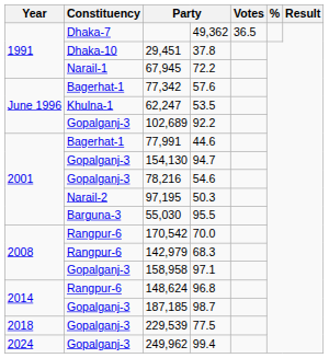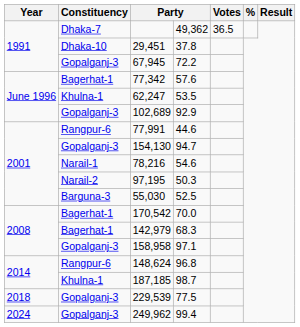67,945 | Constituency: Narail-1 -> Gopalganj-3
102,689 | column 4: 92.2 -> 92.9
77,991 | Constituency: Bagerhat-1 -> Rangpur-6
78,216 | Constituency: Gopalganj-3 -> Narail-1
55,030 | column 4: 95.5 -> 52.5
170,542 | Constituency: Rangpur-6 -> Bagerhat-1
142,979 | Constituency: Rangpur-6 -> Bagerhat-1
187,185 | Constituency: Gopalganj-3 -> Khulna-1
